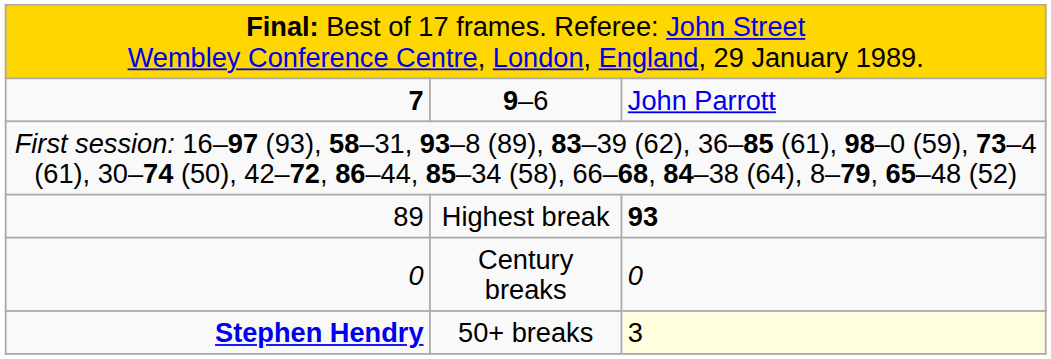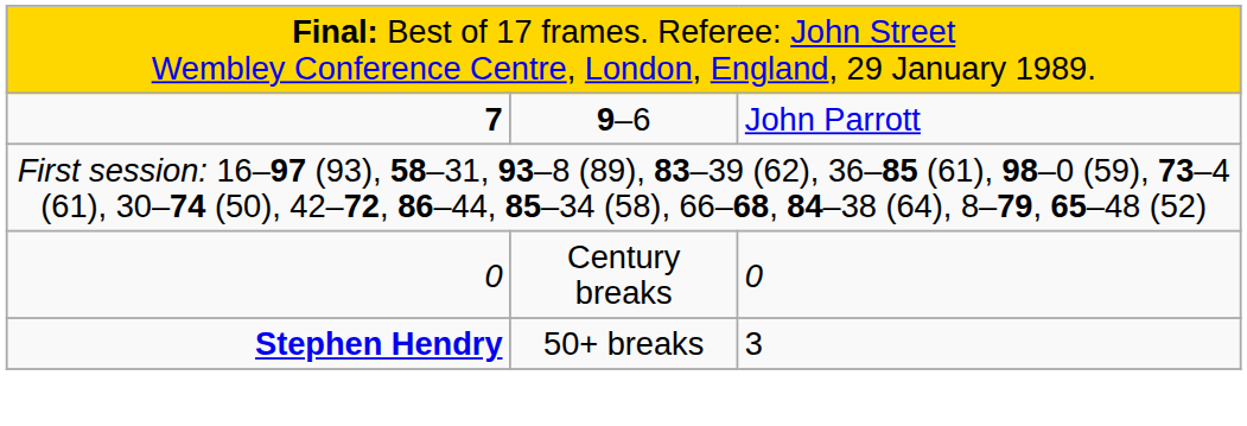- row: 89 | Highest break | 93
50+ breaks | column 3: lightyellow background -> no background
